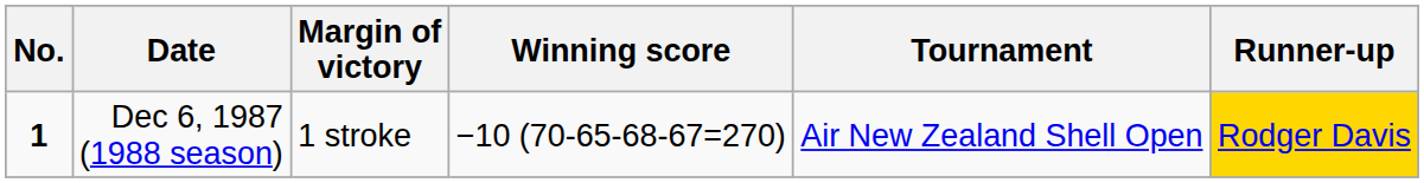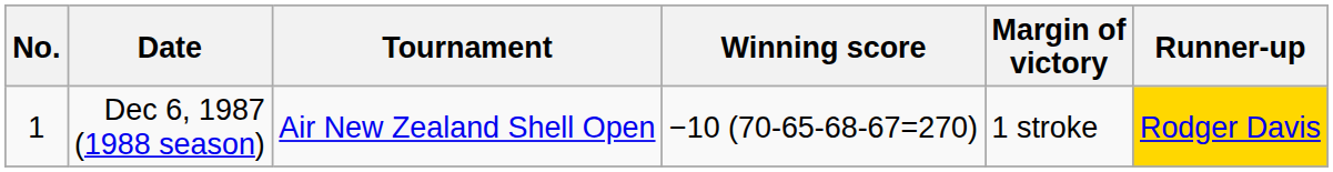columns swapped: Tournament <-> Margin of victory
Dec 6, 1987 (1988 season) | No.: bold -> normal
